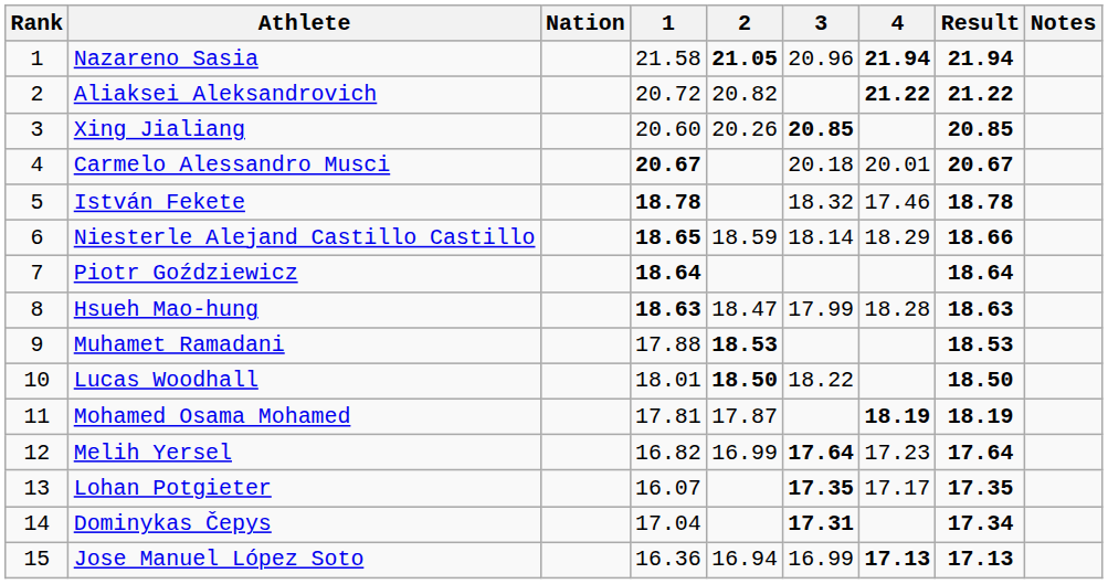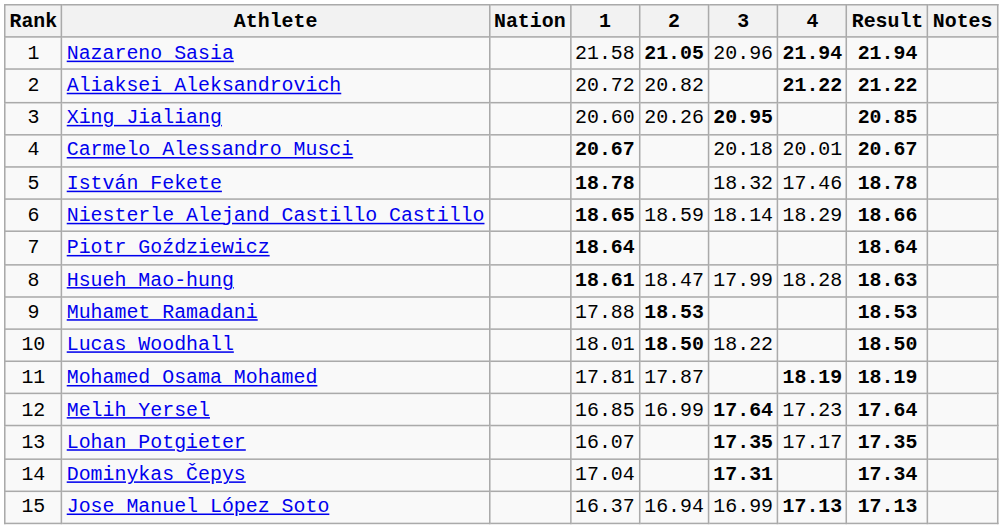Xing Jialiang | 3: 20.85 -> 20.95
Hsueh Mao-hung | 1: 18.63 -> 18.61
Melih Yersel | 1: 16.82 -> 16.85
Jose Manuel López Soto | 1: 16.36 -> 16.37
